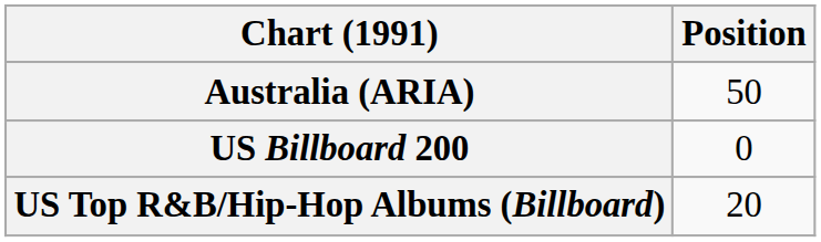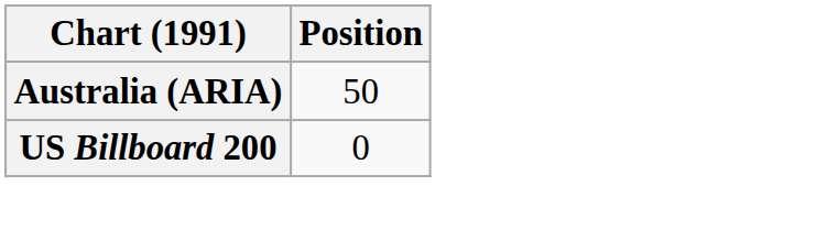- row: US Top R&B/Hip-Hop Albums (Billboard) | 20
